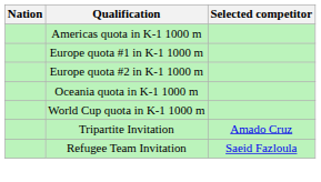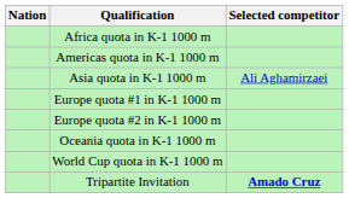+ row: Africa quota in K-1 1000 m
+ row: Asia quota in K-1 1000 m | Ali Aghamirzaei
Tripartite Invitation | Selected competitor: normal -> bold
- row: Refugee Team Invitation | Saeid Fazloula
